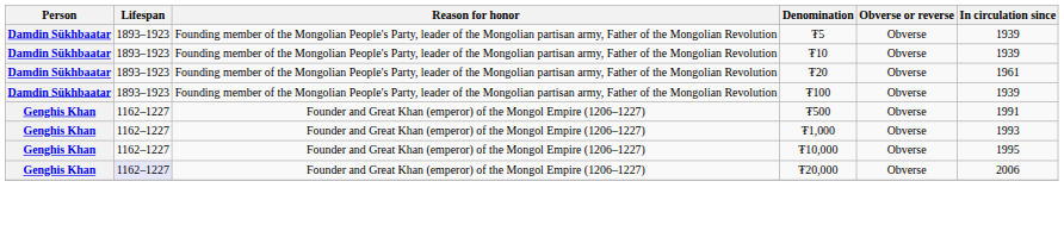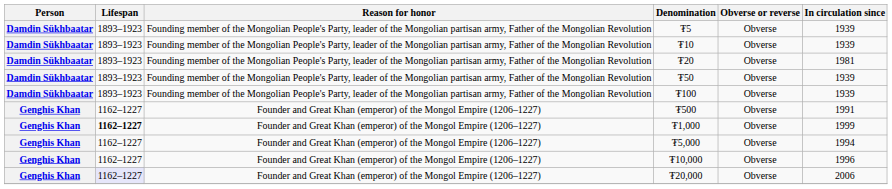₮20 | In circulation since: 1961 -> 1981
+ row: Damdin Sükhbaatar | 1893–1923 | Founding member of the Mongolian People's Party, leader of the Mongolian partisan army, Father of the Mongolian Revolution | ₮50 | Obverse | 1939
₮1,000 | Lifespan: normal -> bold
₮1,000 | In circulation since: 1993 -> 1999
+ row: Genghis Khan | 1162–1227 | Founder and Great Khan (emperor) of the Mongol Empire (1206–1227) | ₮5,000 | Obverse | 1994
₮10,000 | In circulation since: 1995 -> 1996
